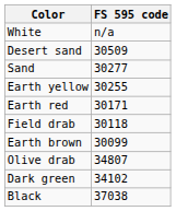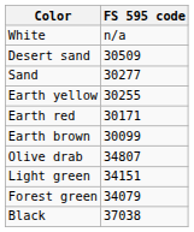- row: Field drab | 30118
+ row: Light green | 34151
- row: Dark green | 34102
+ row: Forest green | 34079
